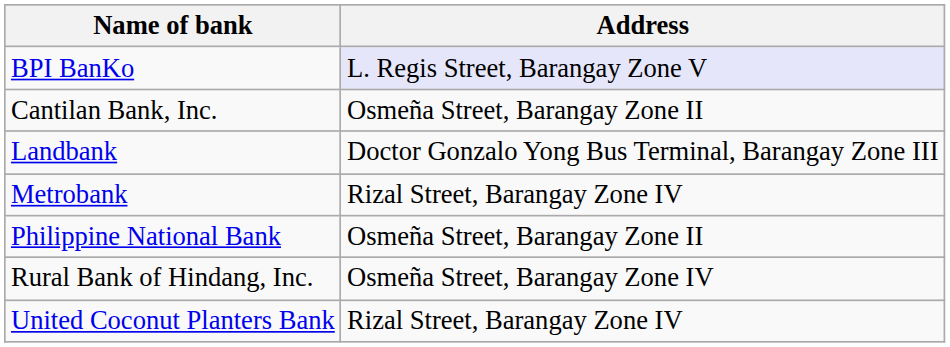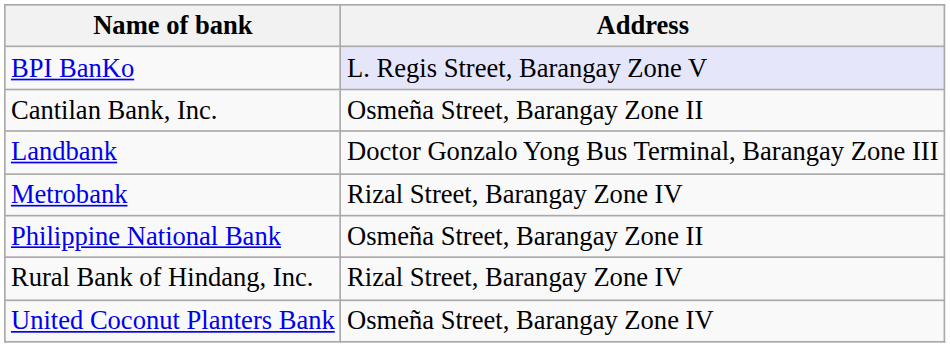Rural Bank of Hindang, Inc. | Address: Osmeña Street, Barangay Zone IV -> Rizal Street, Barangay Zone IV
United Coconut Planters Bank | Address: Rizal Street, Barangay Zone IV -> Osmeña Street, Barangay Zone IV
